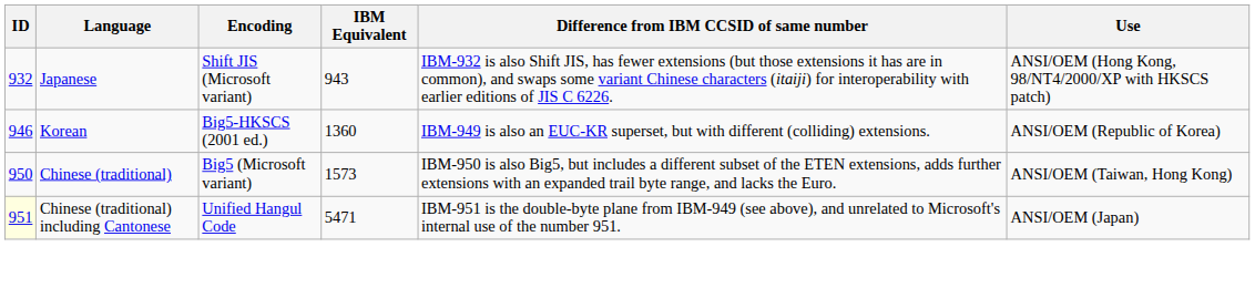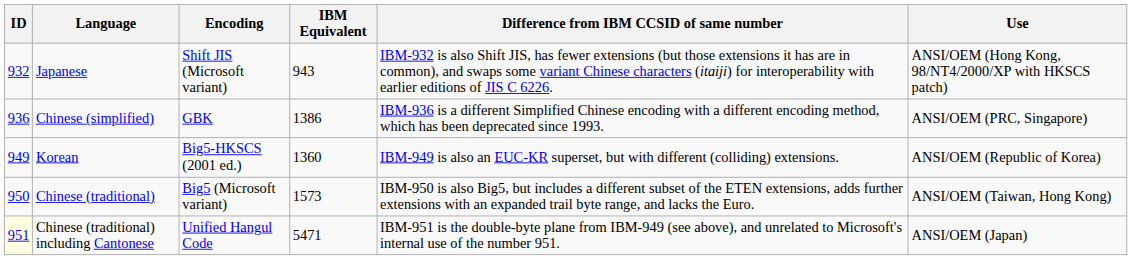+ row: 936 | Chinese (simplified) | GBK | 1386 | IBM-936 is a different Simplified Chinese encoding with a different encoding method, which has been deprecated since 1993. | ANSI/OEM (PRC, Singapore)
Korean | ID: 946 -> 949
